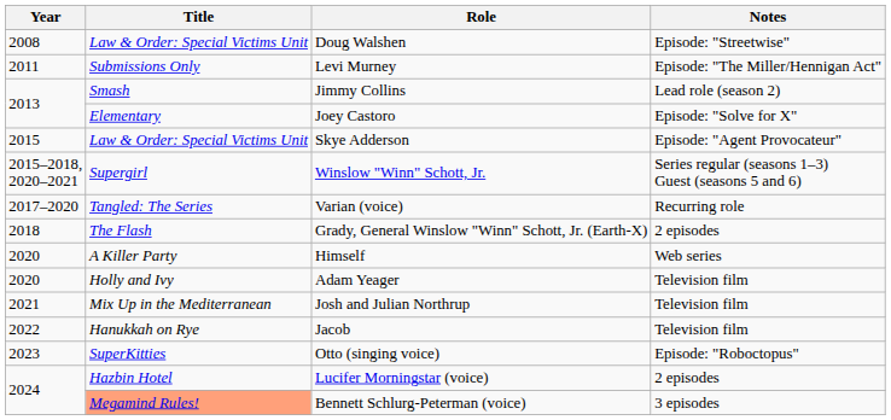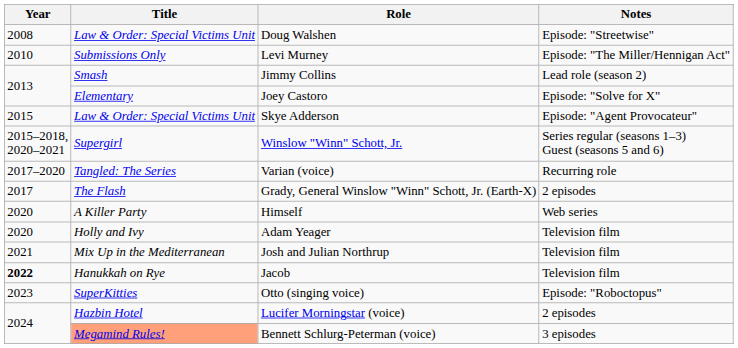Levi Murney | Year: 2011 -> 2010
Grady, General Winslow "Winn" Schott, Jr. (Earth-X) | Year: 2018 -> 2017
Jacob | Year: normal -> bold
